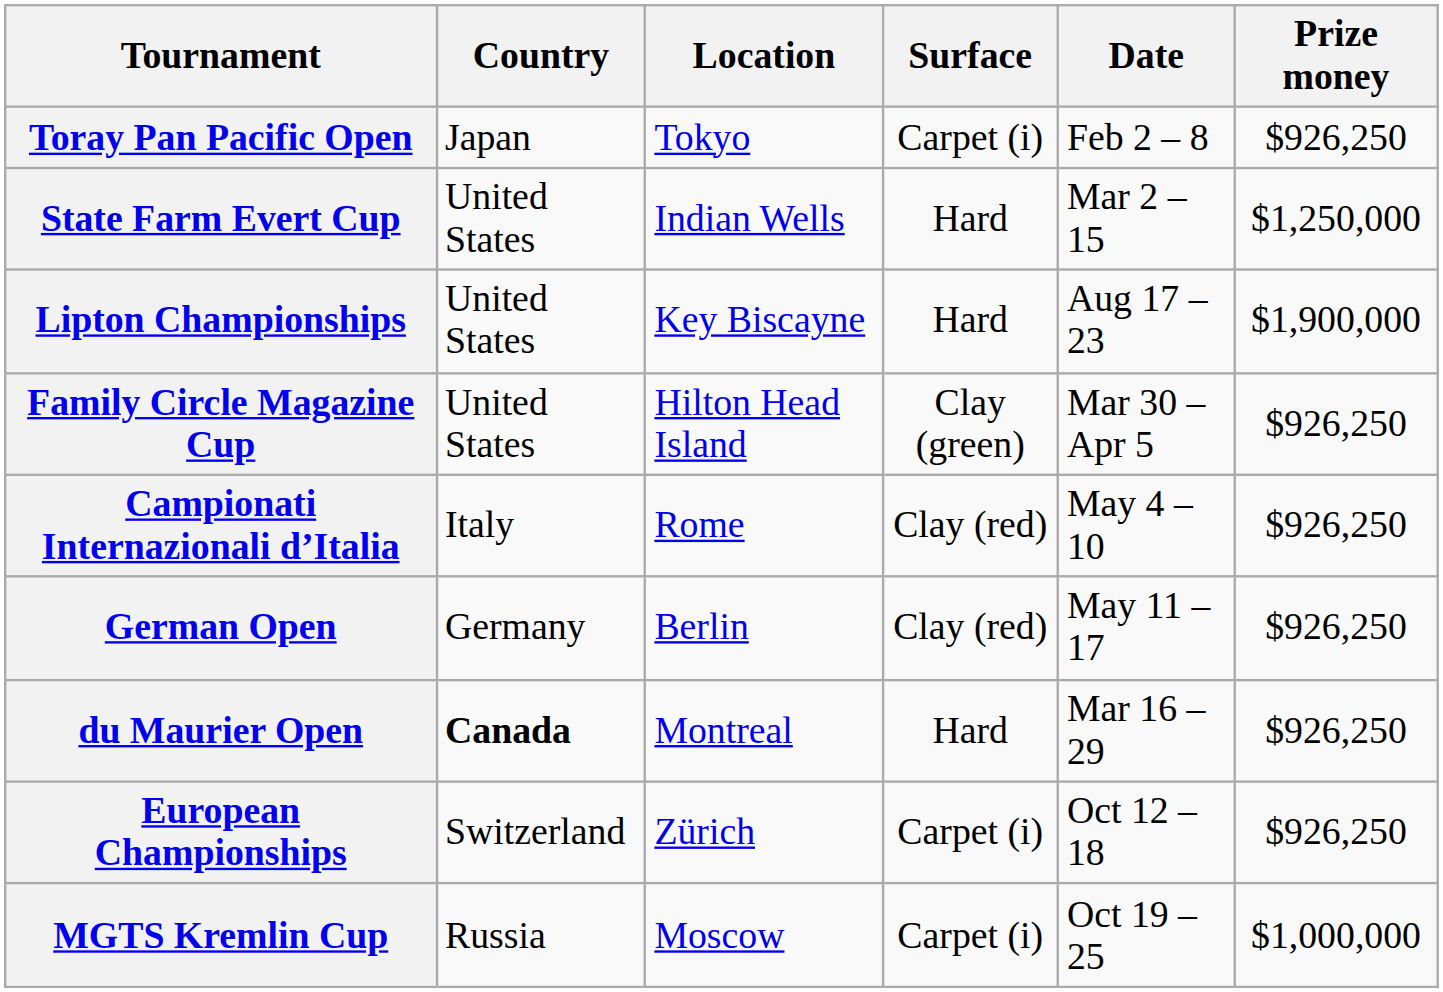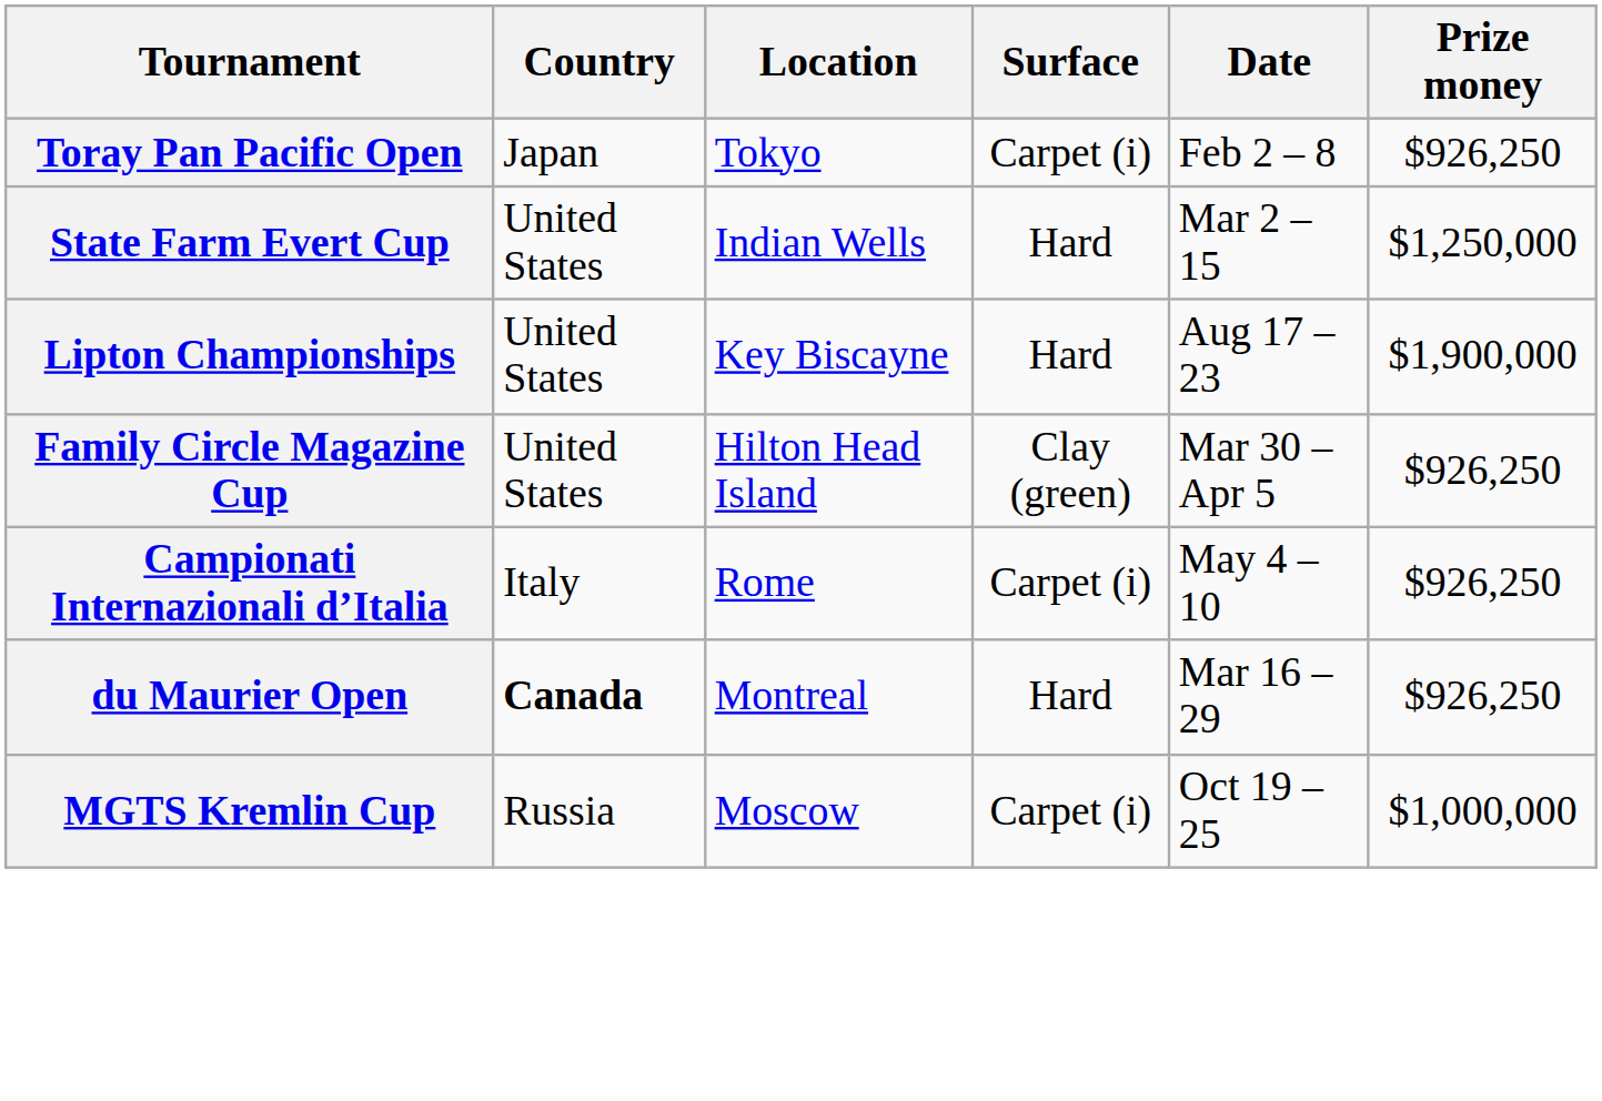Campionati Internazionali d’Italia | Surface: Clay (red) -> Carpet (i)
- row: German Open | Germany | Berlin | Clay (red) | May 11 – 17 | $926,250
- row: European Championships | Switzerland | Zürich | Carpet (i) | Oct 12 – 18 | $926,250
